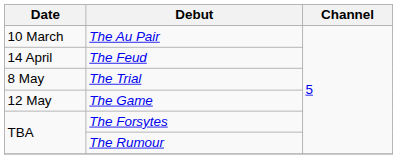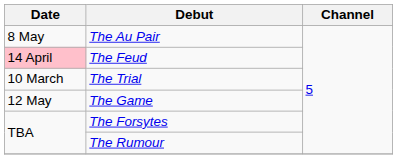The Au Pair | Date: 10 March -> 8 May
The Feud | Date: no background -> pink background
The Trial | Date: 8 May -> 10 March
